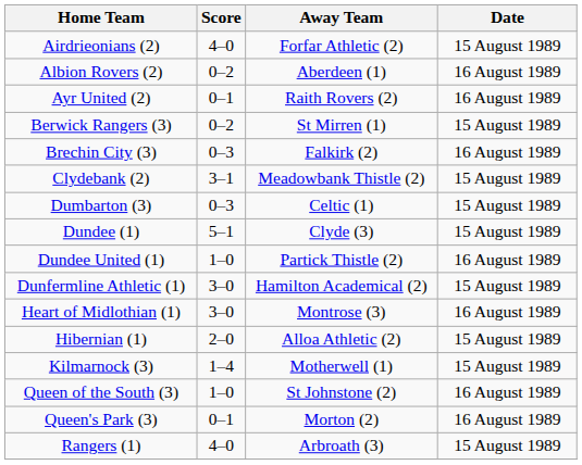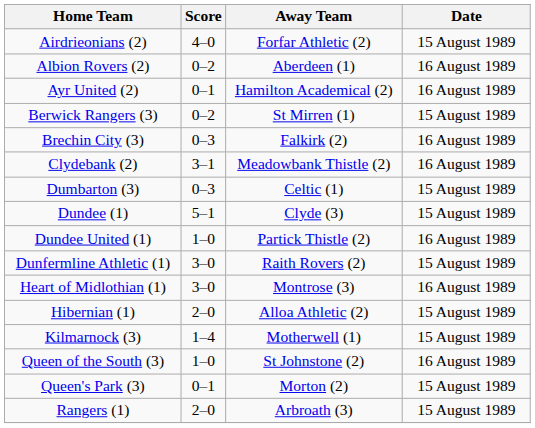Ayr United (2) | Away Team: Raith Rovers (2) -> Hamilton Academical (2)
Clydebank (2) | Date: 15 August 1989 -> 16 August 1989
Dunfermline Athletic (1) | Away Team: Hamilton Academical (2) -> Raith Rovers (2)
Queen's Park (3) | Date: 16 August 1989 -> 15 August 1989
Rangers (1) | Score: 4–0 -> 2–0
